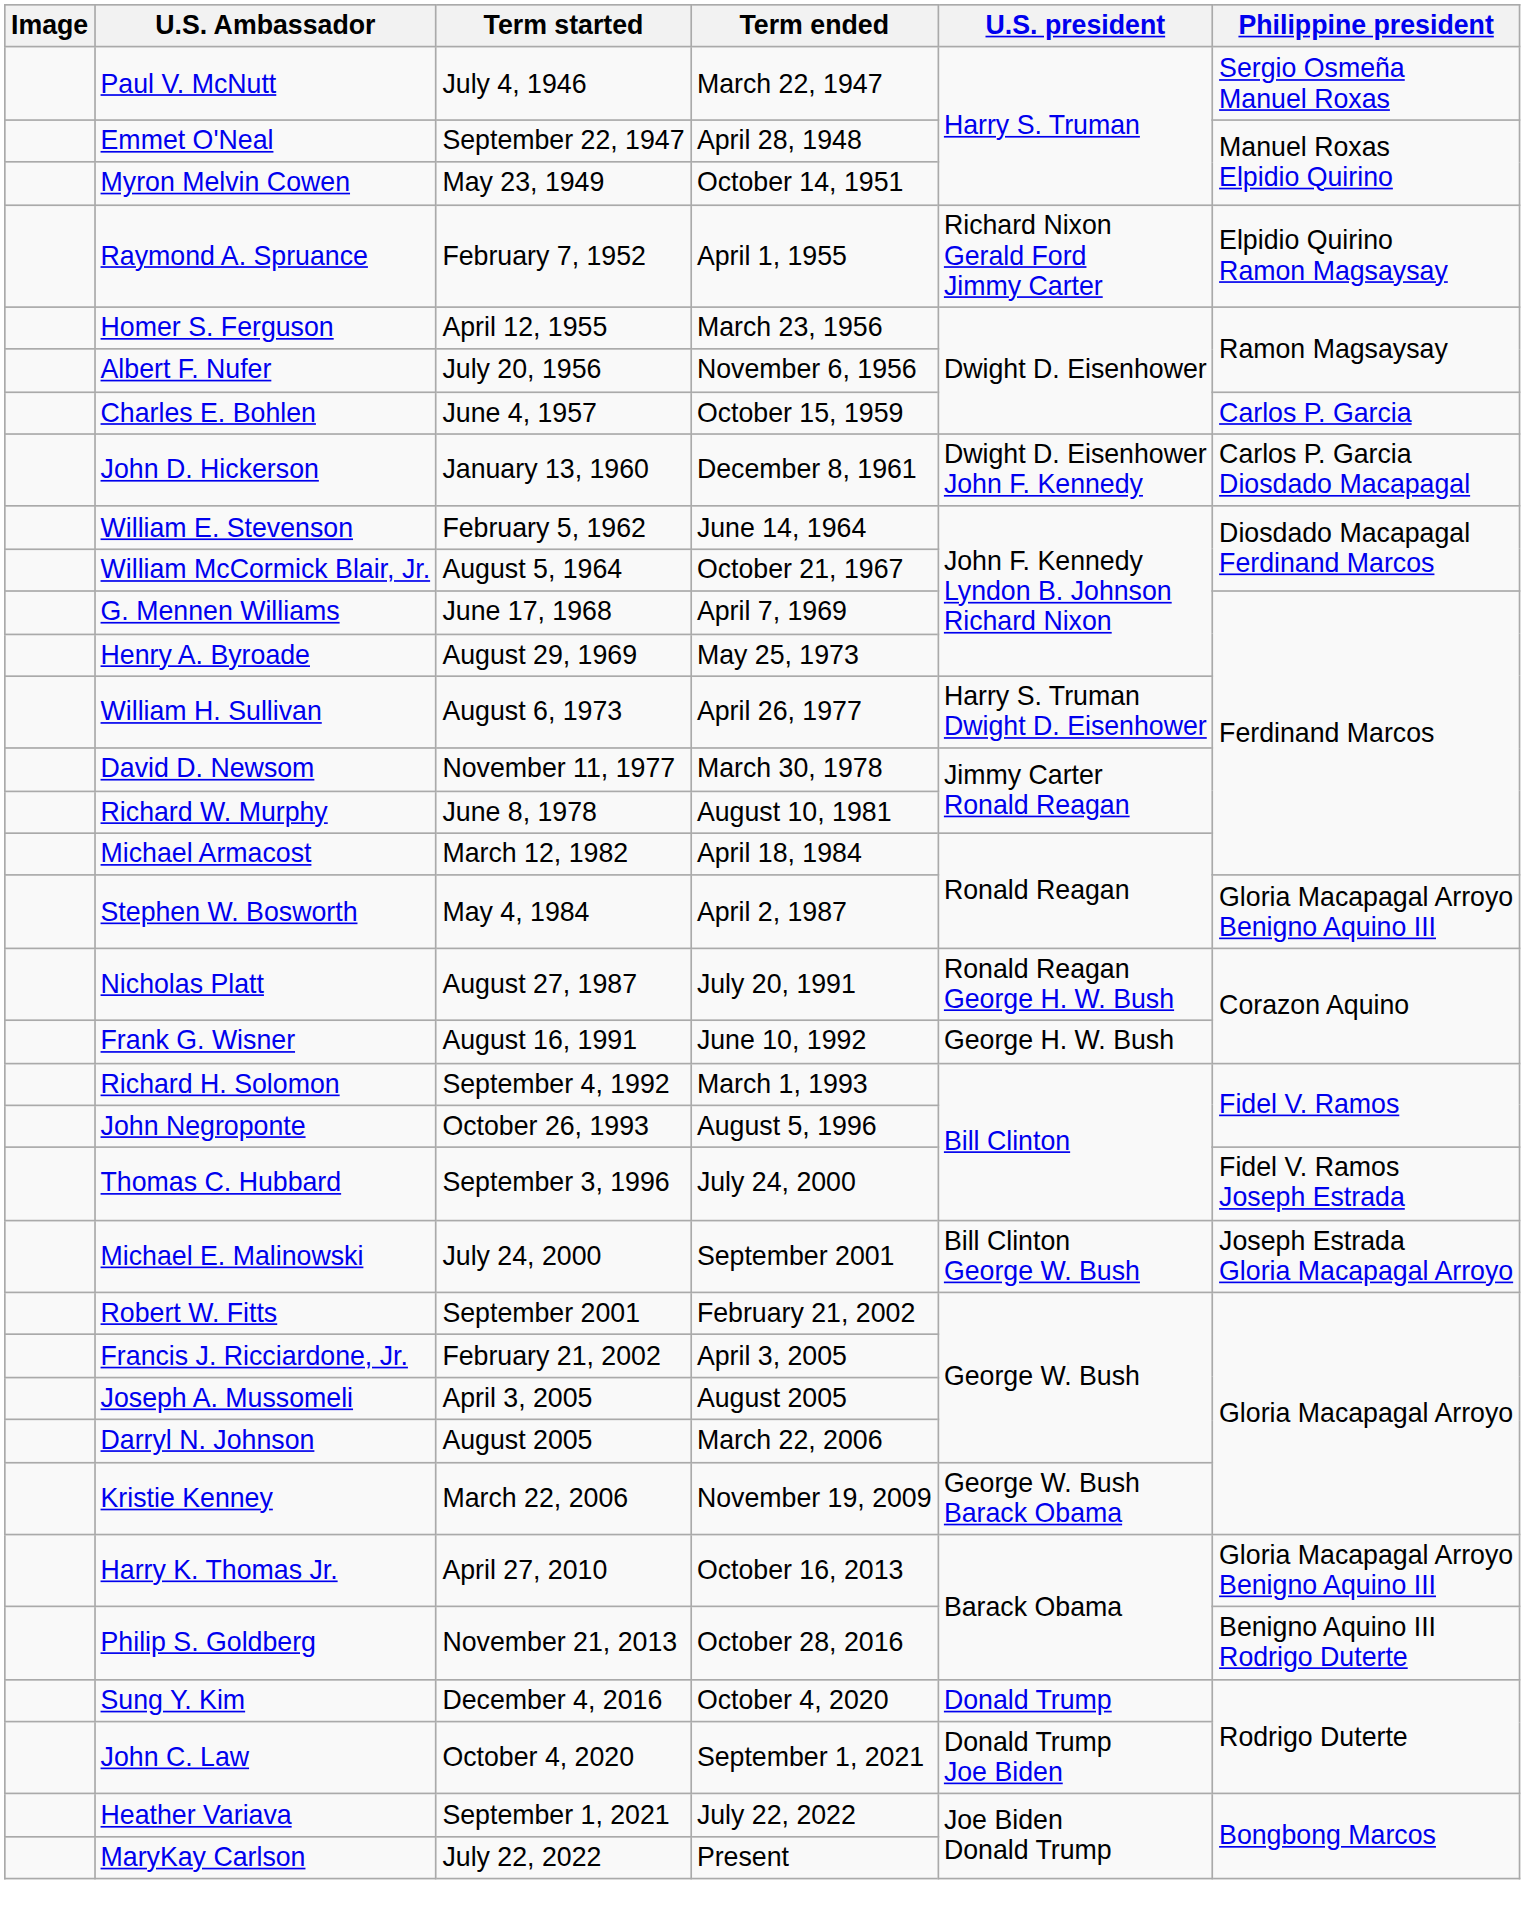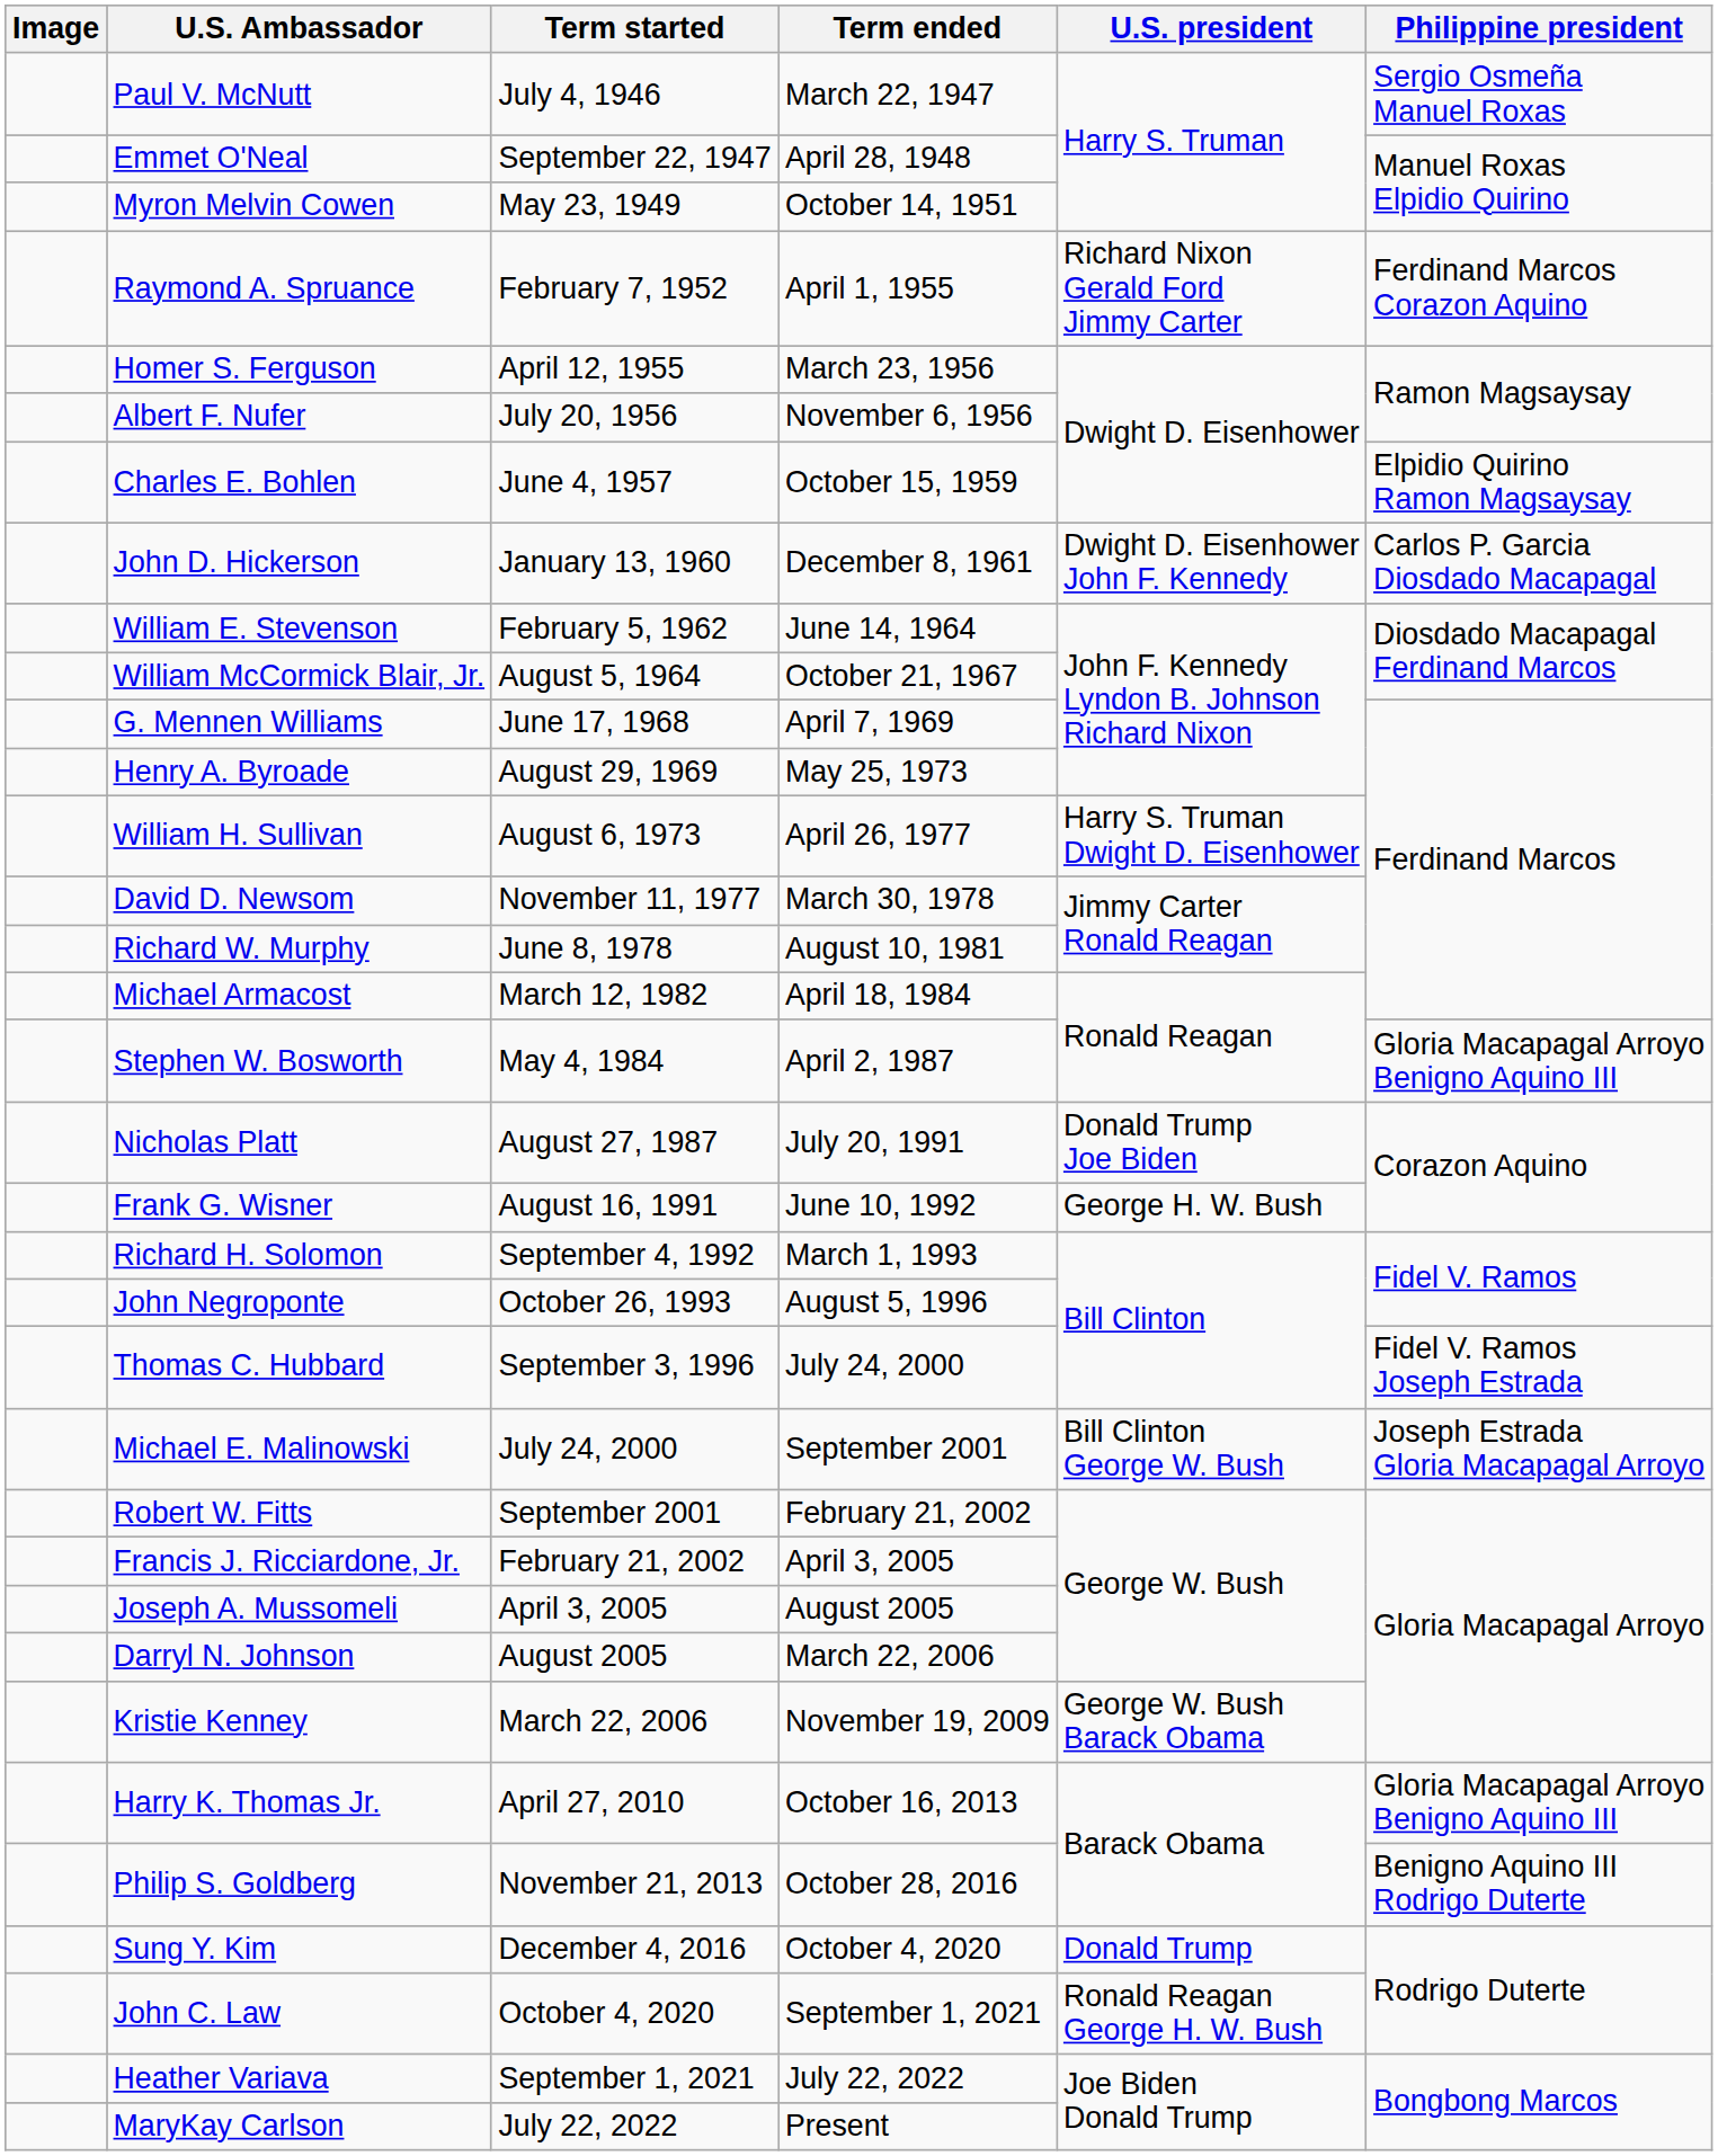Raymond A. Spruance | Philippine president: Elpidio Quirino Ramon Magsaysay -> Ferdinand Marcos Corazon Aquino
Charles E. Bohlen | Philippine president: Carlos P. Garcia -> Elpidio Quirino Ramon Magsaysay
Nicholas Platt | U.S. president: Ronald Reagan George H. W. Bush -> Donald Trump Joe Biden
John C. Law | U.S. president: Donald Trump Joe Biden -> Ronald Reagan George H. W. Bush
